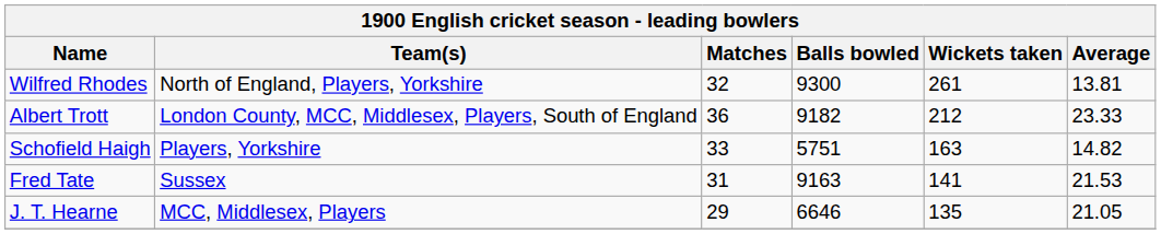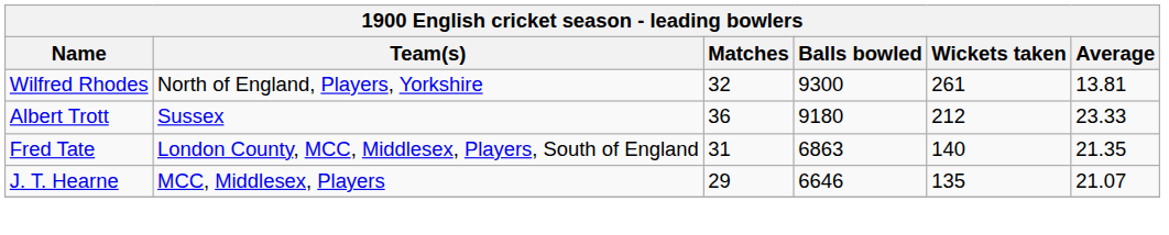Albert Trott | Team(s): London County, MCC, Middlesex, Players, South of England -> Sussex
Albert Trott | Balls bowled: 9182 -> 9180
- row: Schofield Haigh | Players, Yorkshire | 33 | 5751 | 163 | 14.82
Fred Tate | Team(s): Sussex -> London County, MCC, Middlesex, Players, South of England
Fred Tate | Balls bowled: 9163 -> 6863
Fred Tate | Wickets taken: 141 -> 140
Fred Tate | Average: 21.53 -> 21.35
J. T. Hearne | Average: 21.05 -> 21.07
